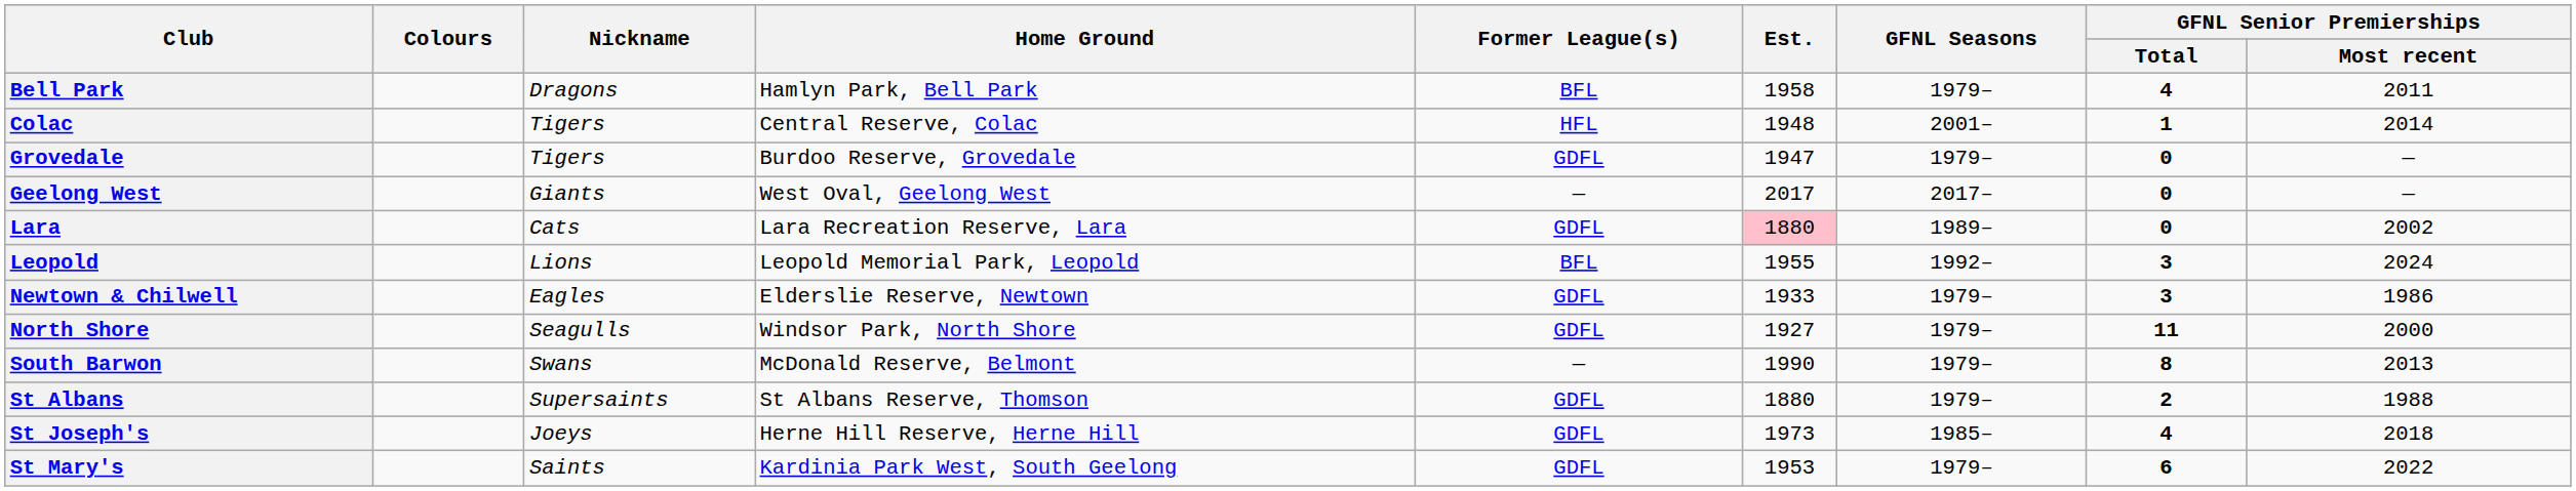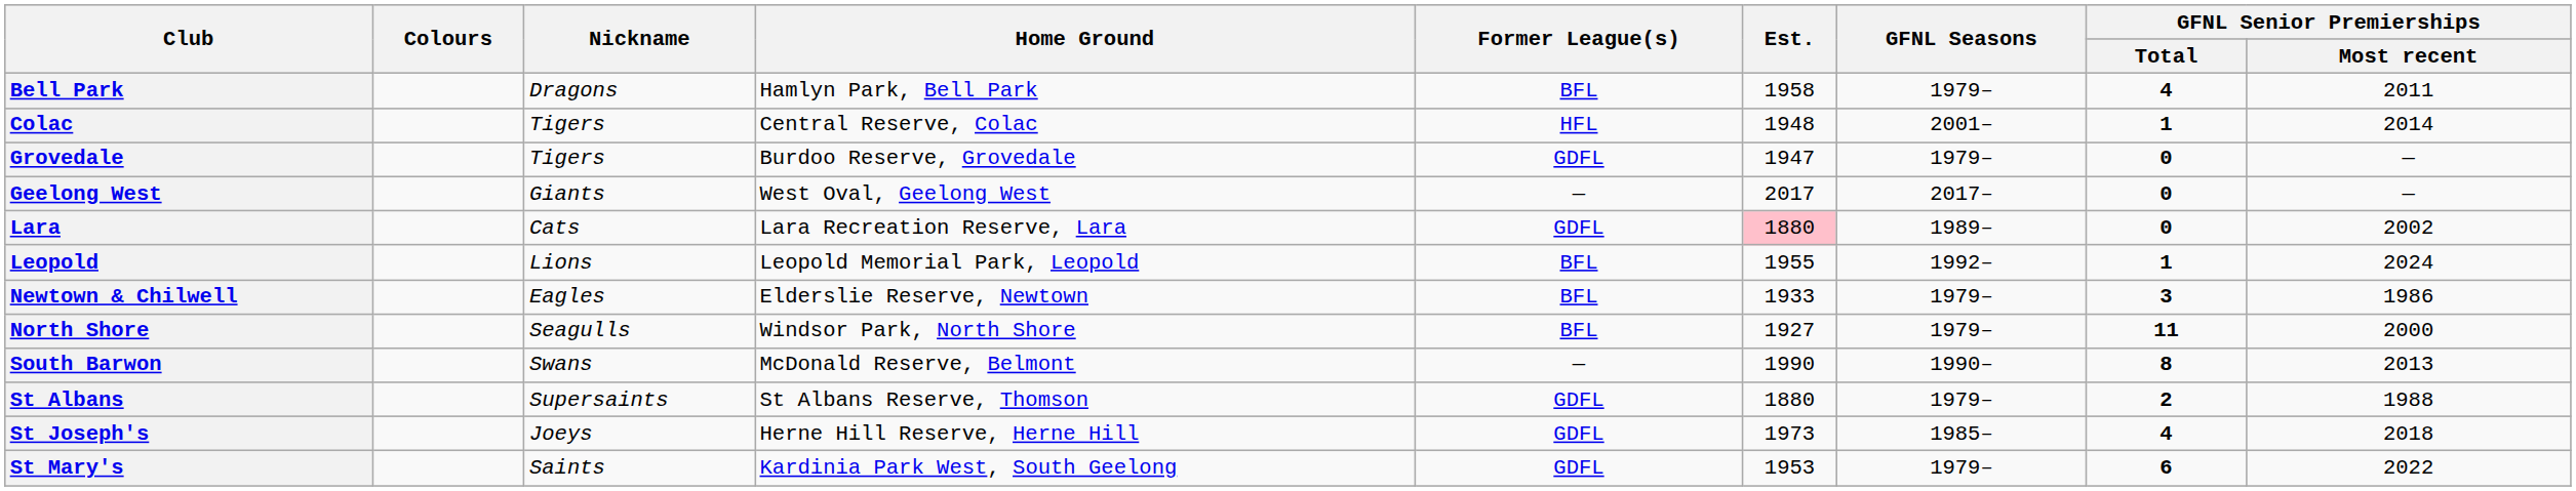Leopold | GFNL Senior Premierships / Total: 3 -> 1
Newtown & Chilwell | Former League(s): GDFL -> BFL
North Shore | Former League(s): GDFL -> BFL
South Barwon | GFNL Seasons: 1979– -> 1990–
